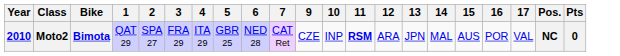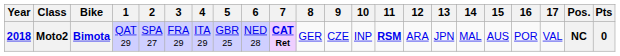+ column: 8 | GER
Moto2 | Year: 2010 -> 2018
Moto2 | 7: normal -> bold
